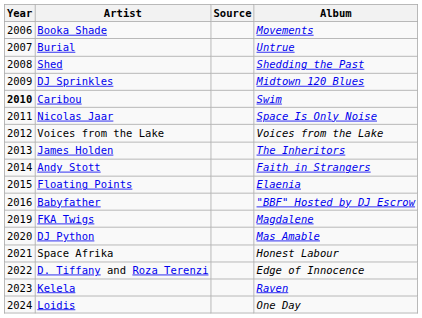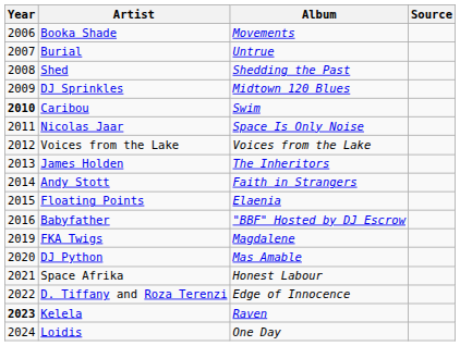columns swapped: Album <-> Source
Kelela | Year: normal -> bold
